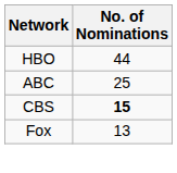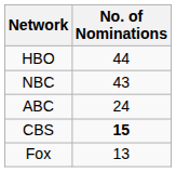+ row: NBC | 43
ABC | No. of Nominations: 25 -> 24
